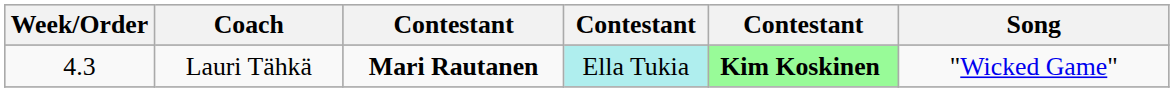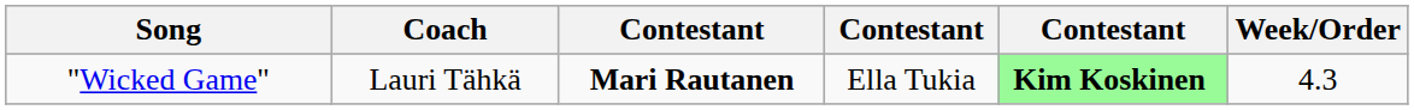columns swapped: Week/Order <-> Song
Lauri Tähkä | column 4: paleturquoise background -> no background
